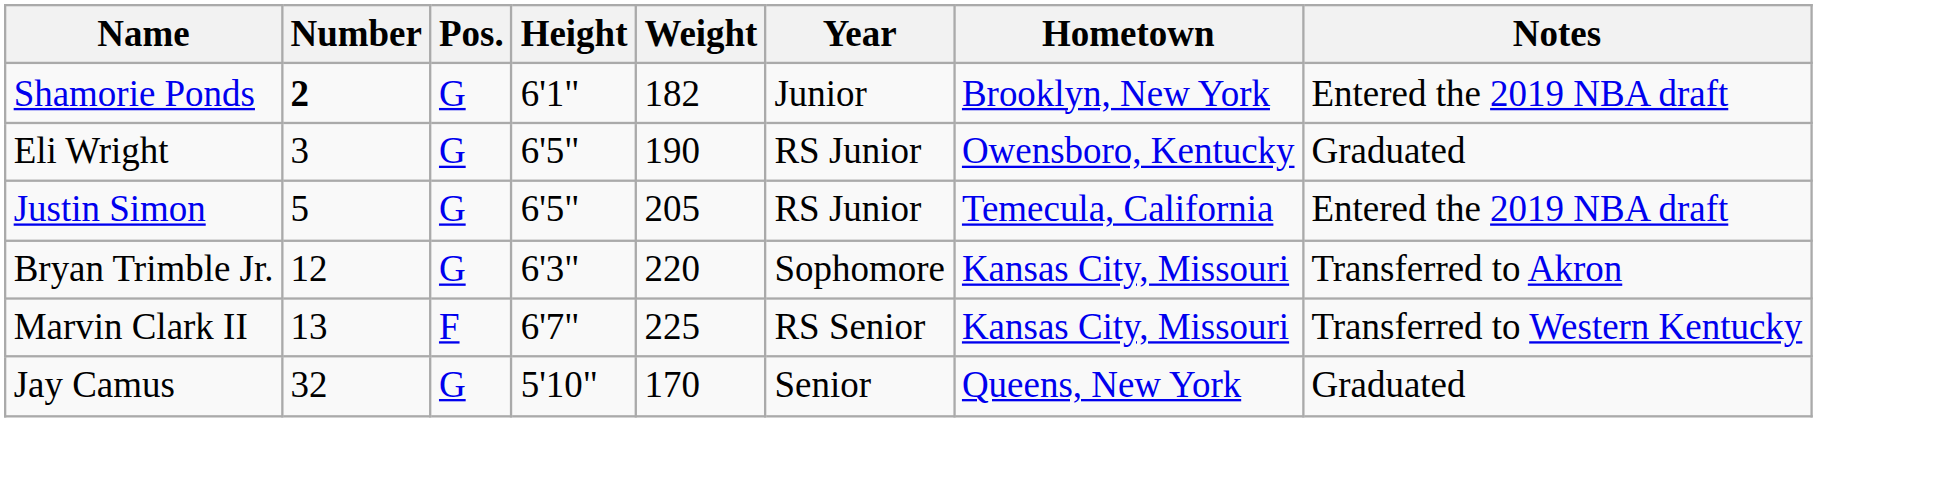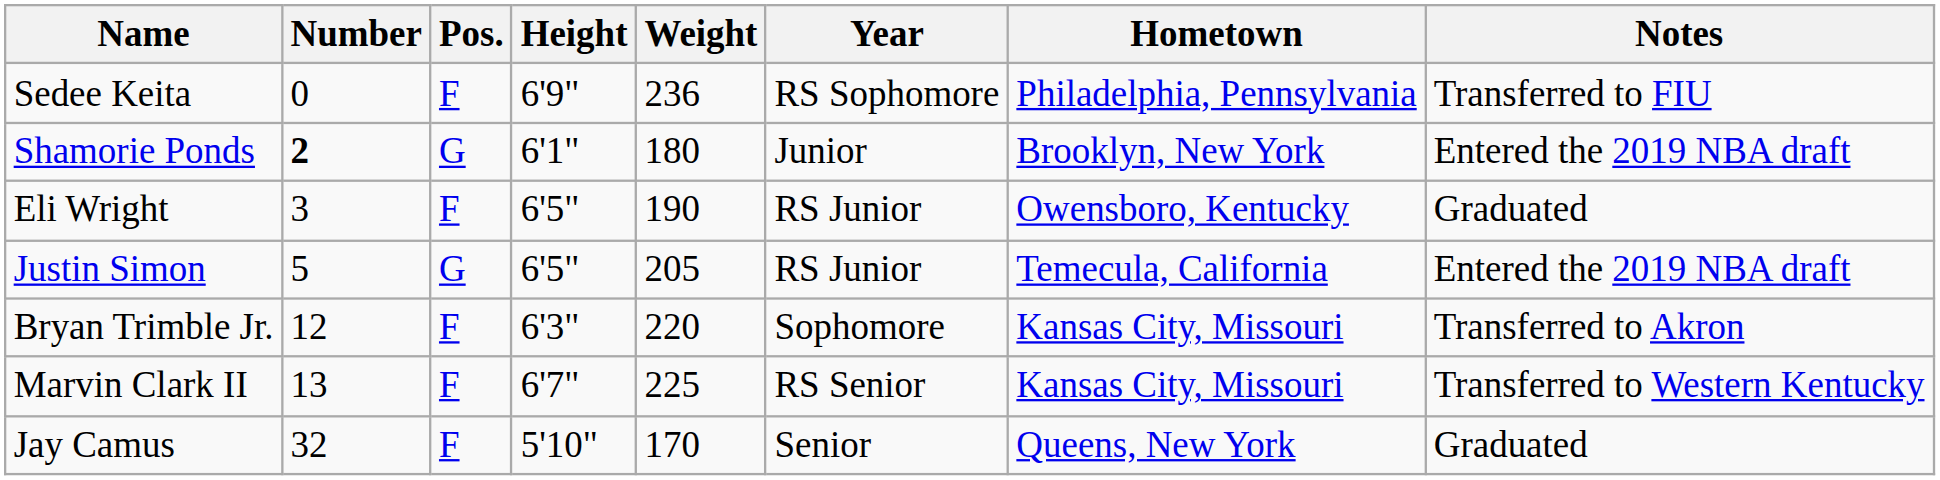+ row: Sedee Keita | 0 | F | 6'9" | 236 | RS Sophomore | Philadelphia, Pennsylvania | Transferred to FIU
Shamorie Ponds | Weight: 182 -> 180
Eli Wright | Pos.: G -> F
Bryan Trimble Jr. | Pos.: G -> F
Jay Camus | Pos.: G -> F
